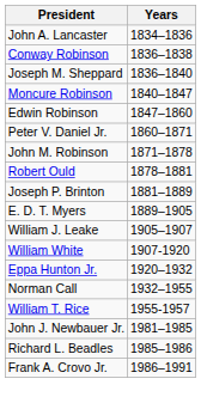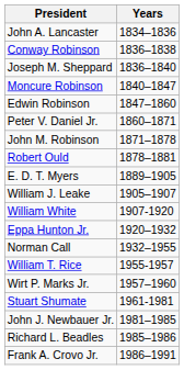- row: Joseph P. Brinton | 1881–1889
+ row: Wirt P. Marks Jr. | 1957–1960
+ row: Stuart Shumate | 1961-1981
